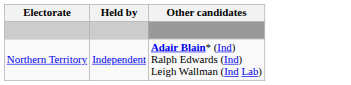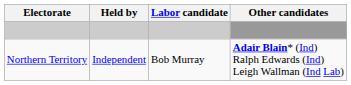+ column: Labor candidate | Bob Murray
